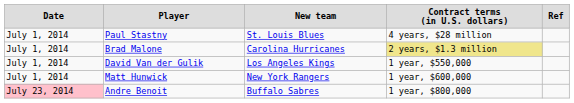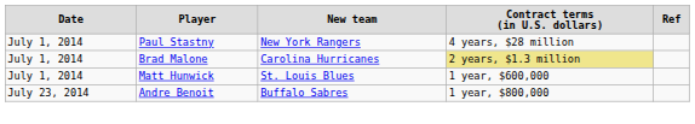Paul Stastny | column 3: St. Louis Blues -> New York Rangers
- row: July 1, 2014 | David Van der Gulik | Los Angeles Kings | 1 year, $550,000
Matt Hunwick | column 3: New York Rangers -> St. Louis Blues
Andre Benoit | column 1: pink background -> no background
